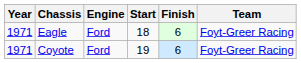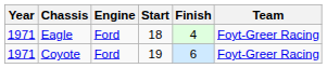Eagle | Finish: 6 -> 4
